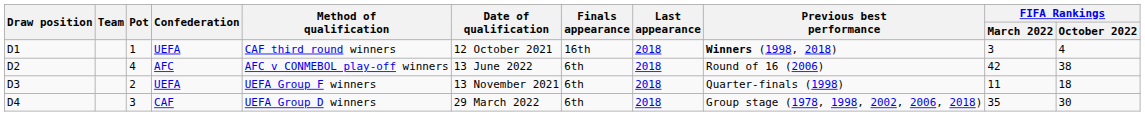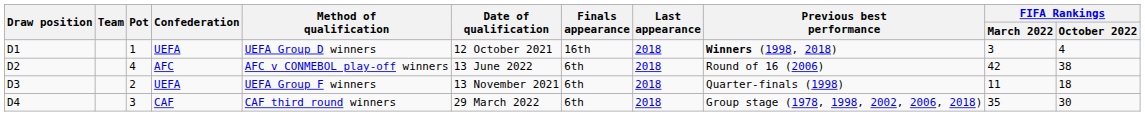D1 | Method of qualification: CAF third round winners -> UEFA Group D winners
D4 | Method of qualification: UEFA Group D winners -> CAF third round winners
